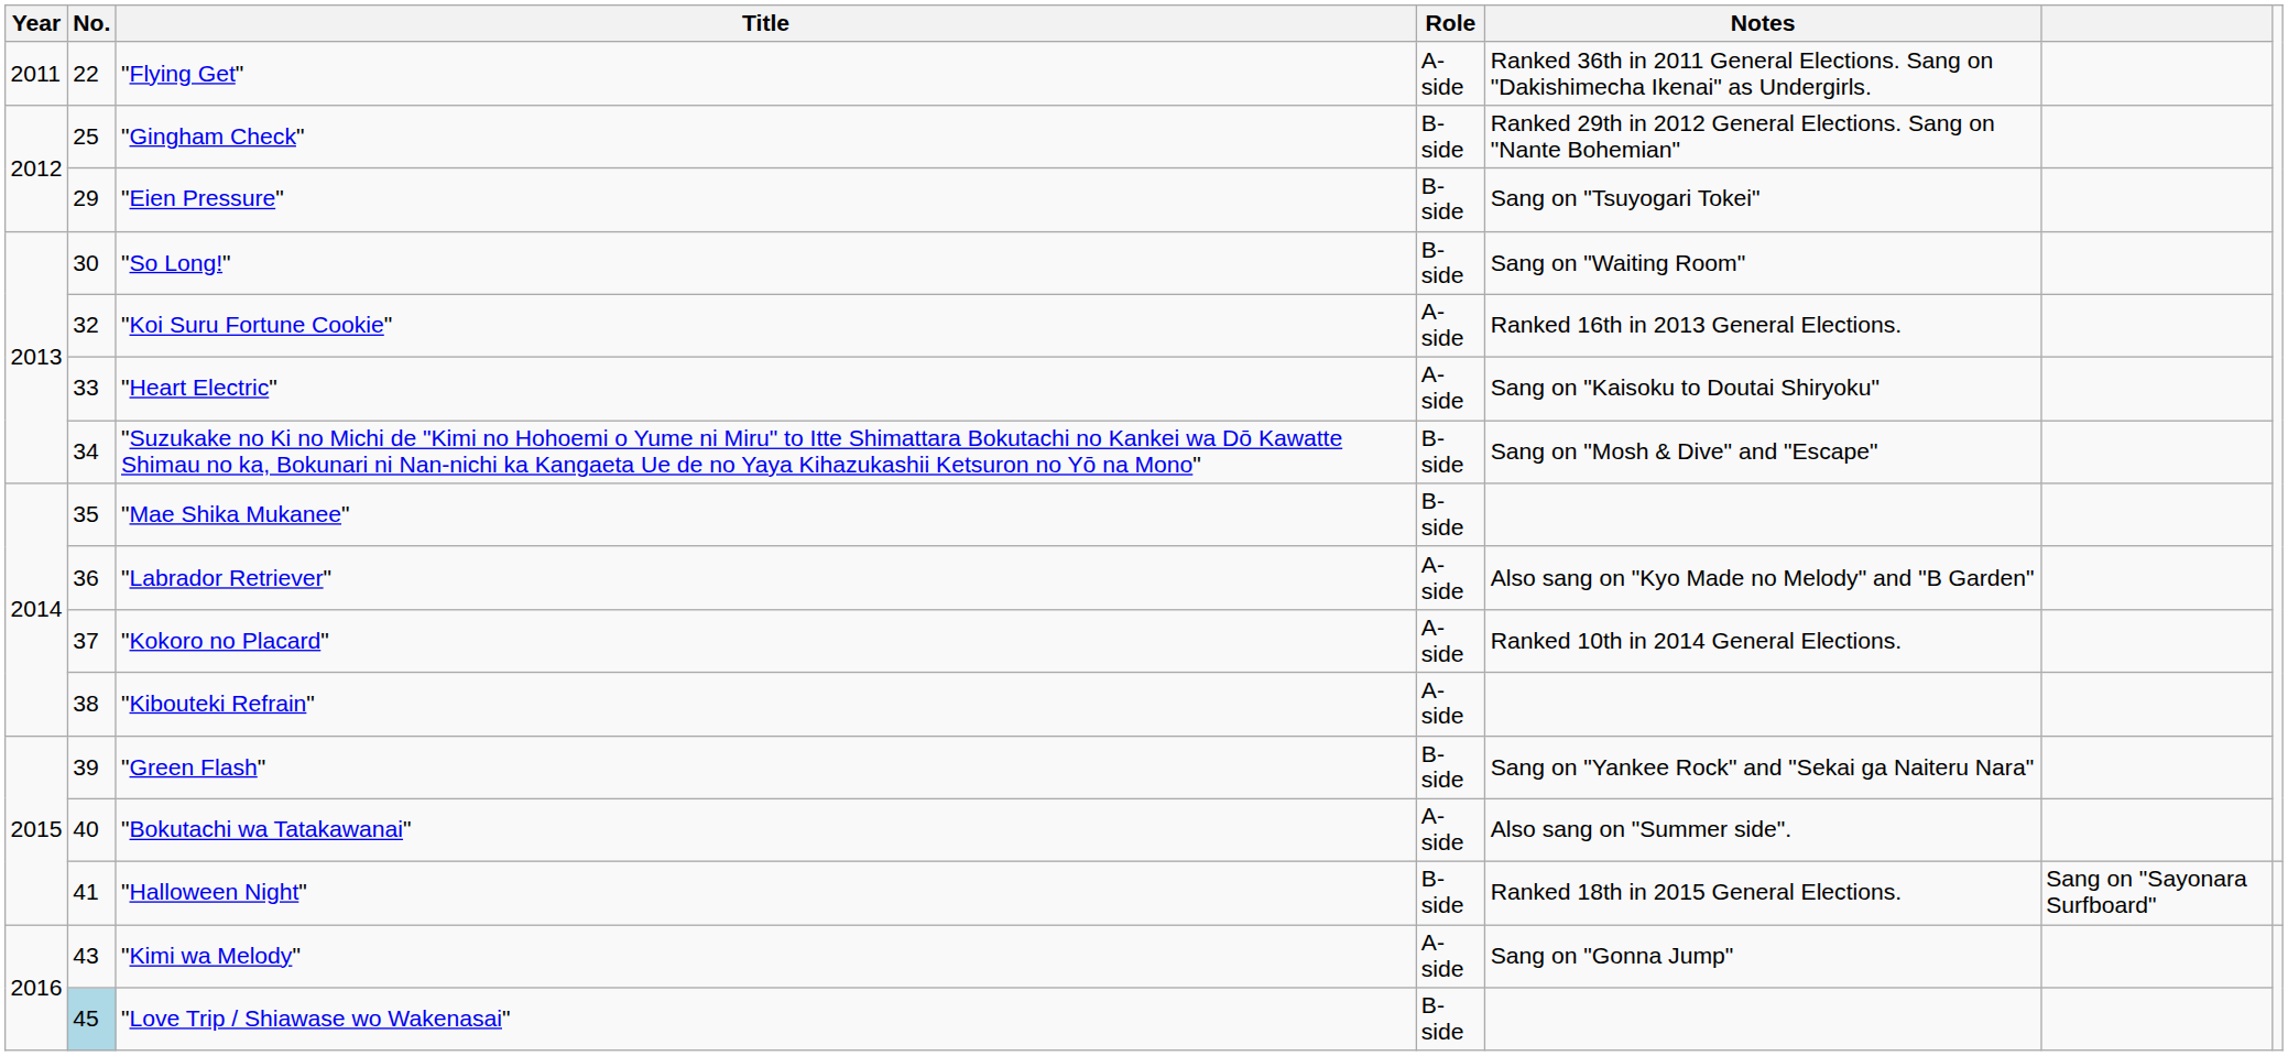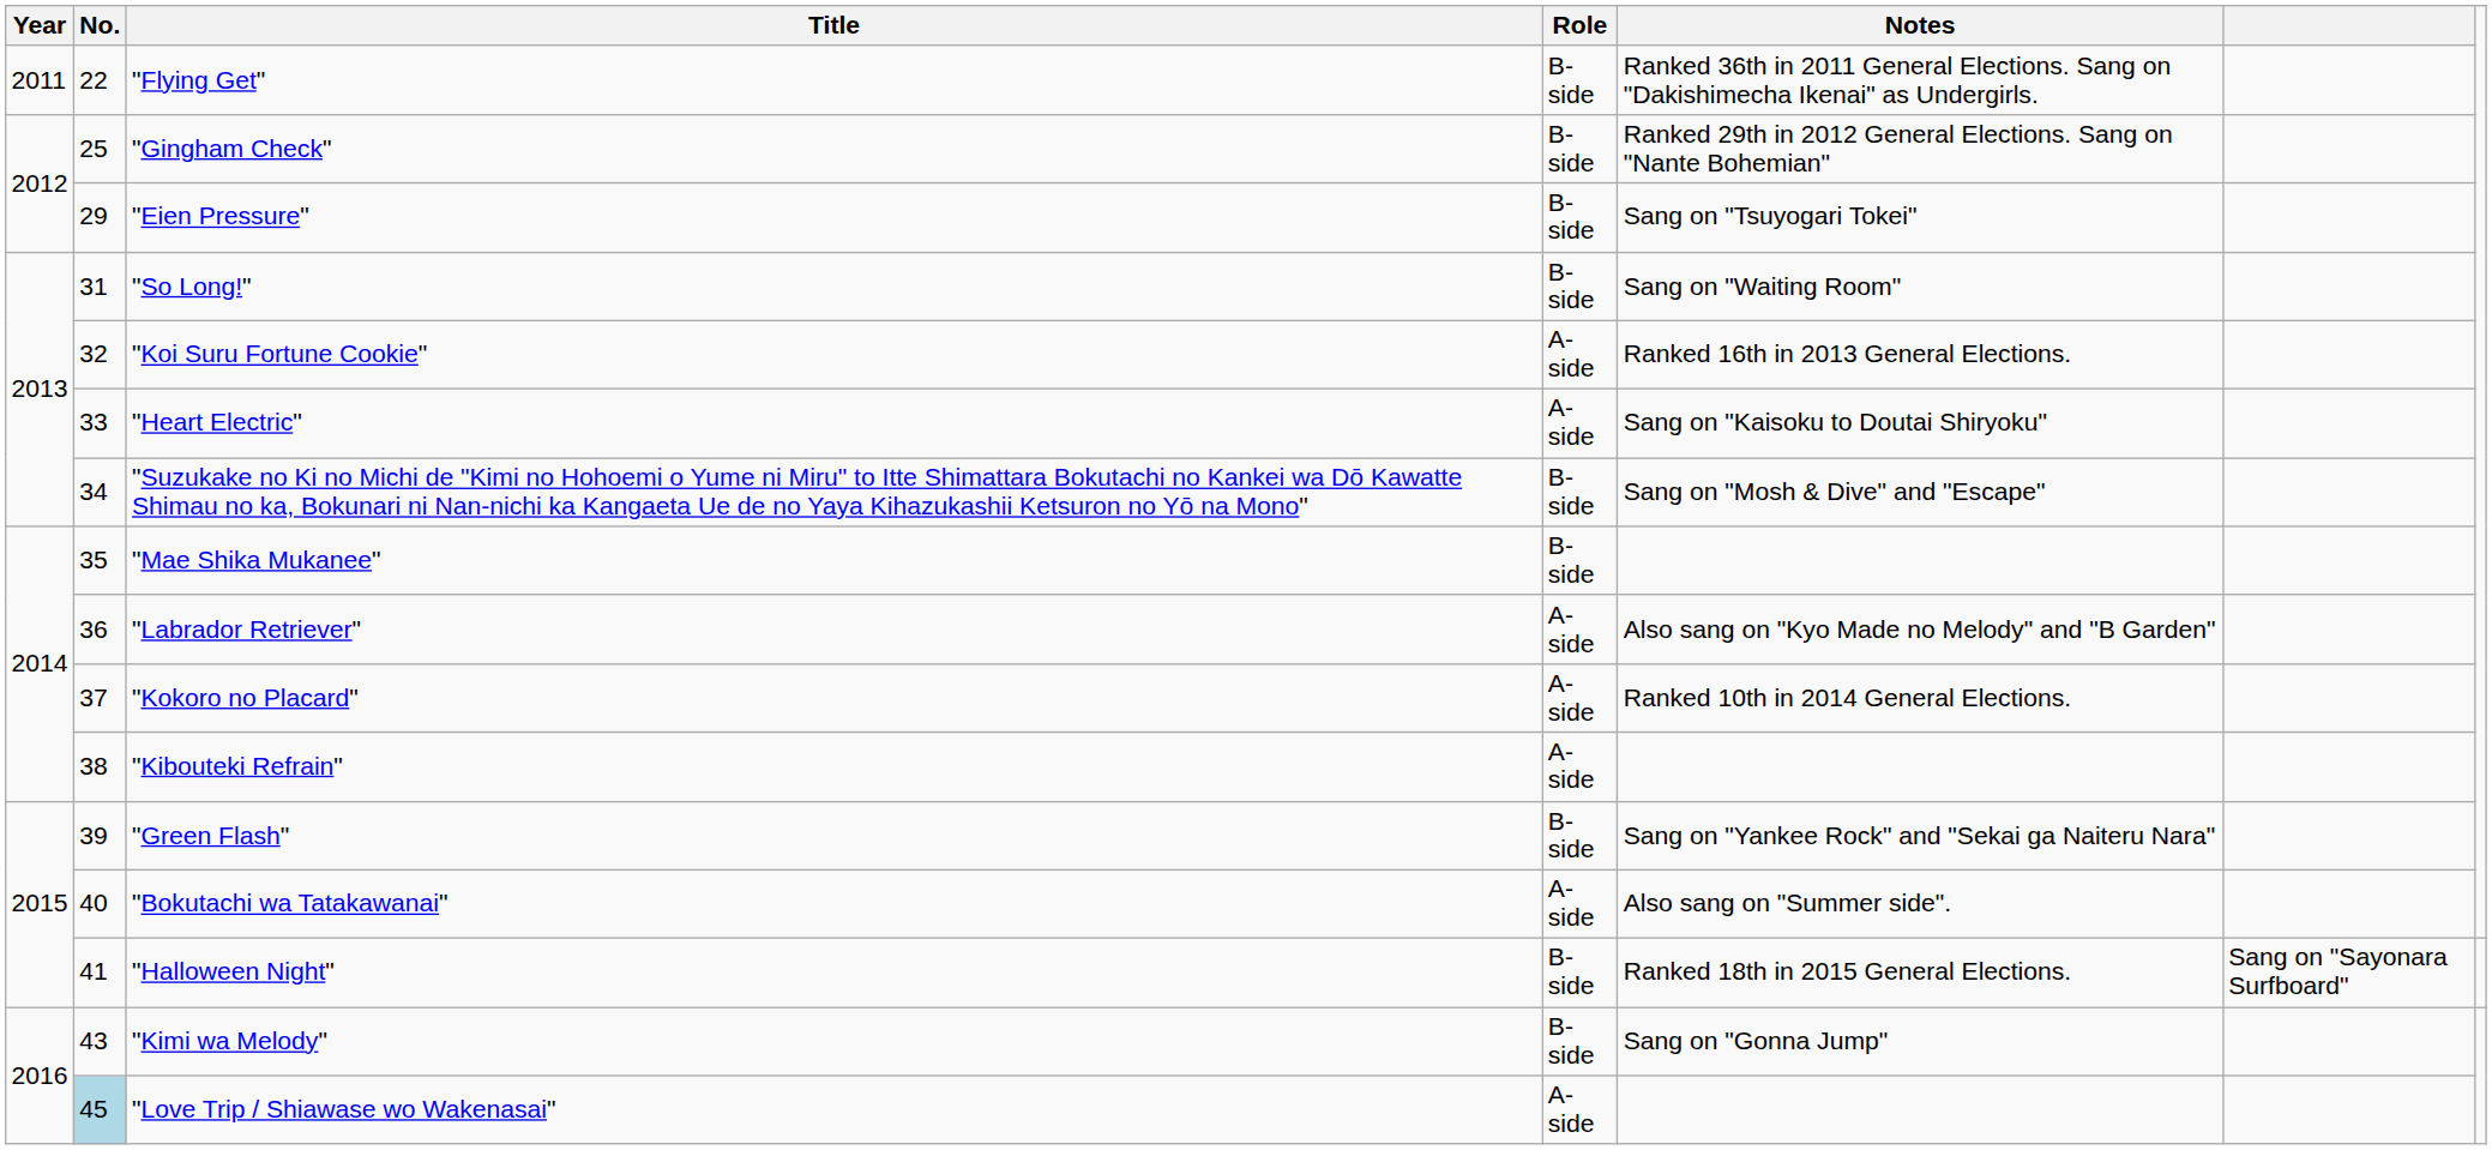"Flying Get" | Role: A-side -> B-side
"So Long!" | No.: 30 -> 31
"Kimi wa Melody" | Role: A-side -> B-side
"Love Trip / Shiawase wo Wakenasai" | Role: B-side -> A-side
